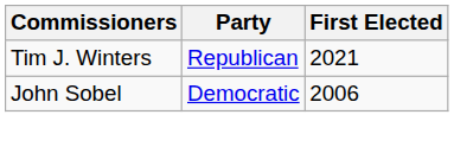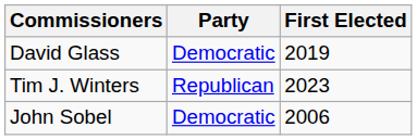+ row: David Glass | Democratic | 2019
Tim J. Winters | First Elected: 2021 -> 2023
